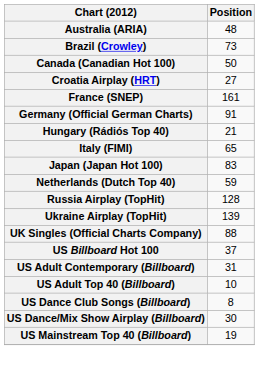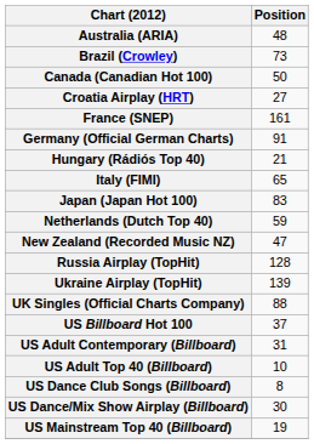+ row: New Zealand (Recorded Music NZ) | 47
